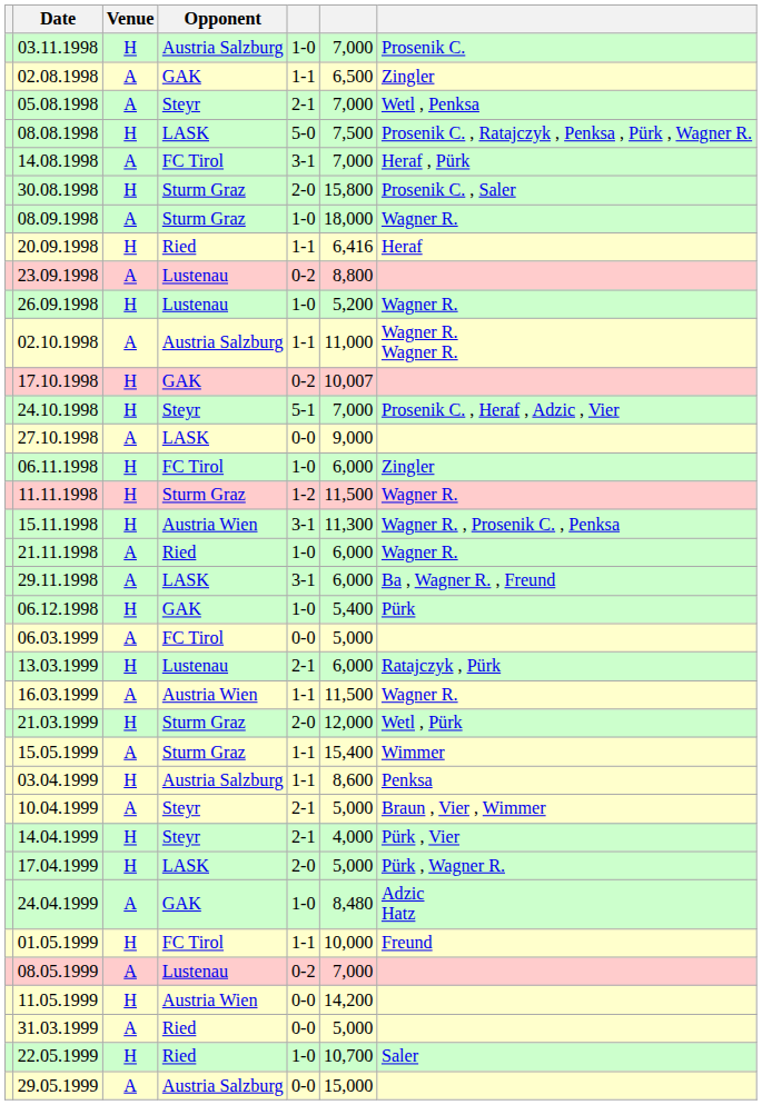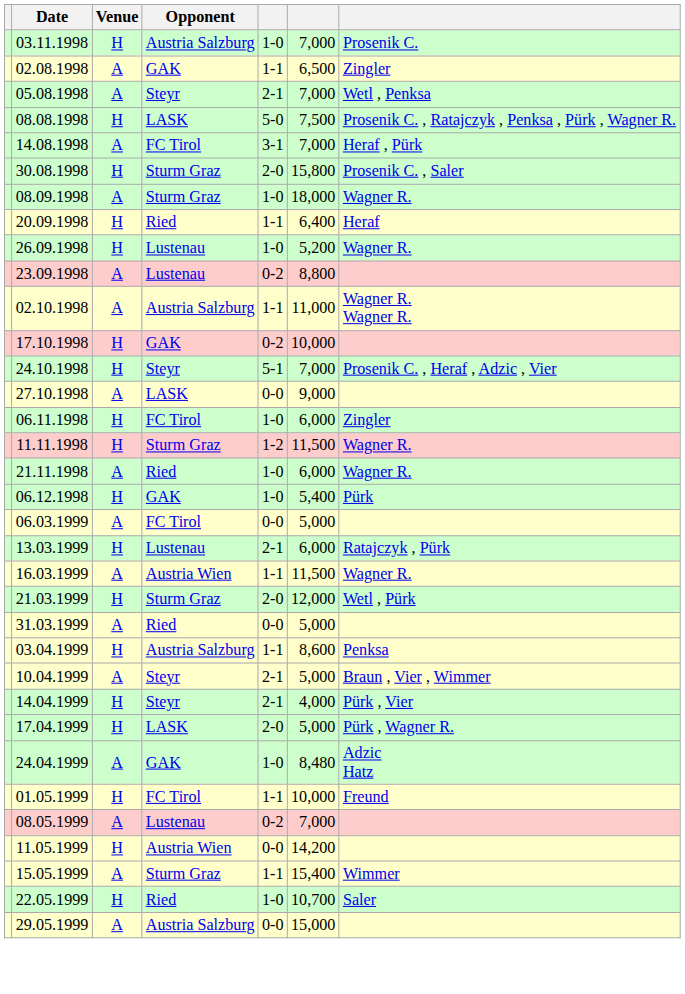20.09.1998 | column 6: 6,416 -> 6,400
rows swapped: 23.09.1998 <-> 26.09.1998
17.10.1998 | column 6: 10,007 -> 10,000
- row: 15.11.1998 | H | Austria Wien | 3-1 | 11,300 | Wagner R. , Prosenik C. , Penksa
- row: 29.11.1998 | A | LASK | 3-1 | 6,000 | Ba , Wagner R. , Freund
rows swapped: 31.03.1999 <-> 15.05.1999
